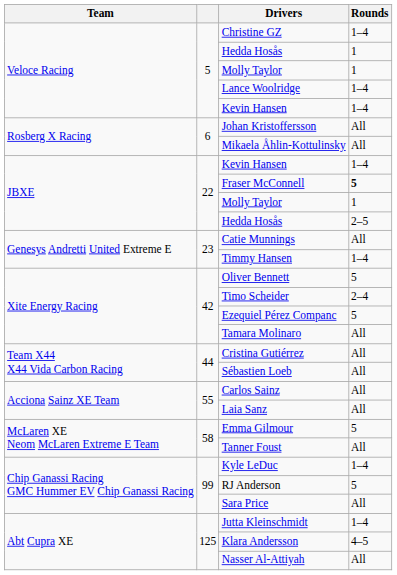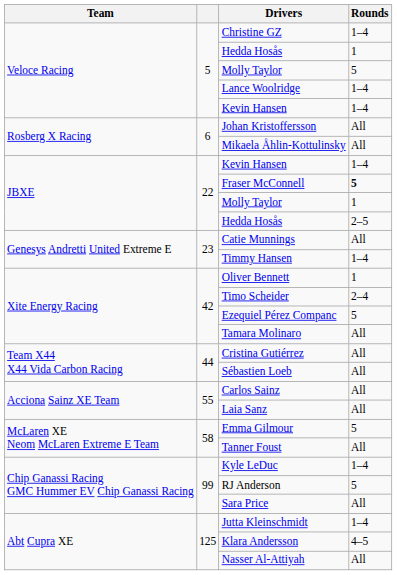Veloce Racing / Molly Taylor | Rounds: 1 -> 5
Oliver Bennett | Rounds: 5 -> 1
